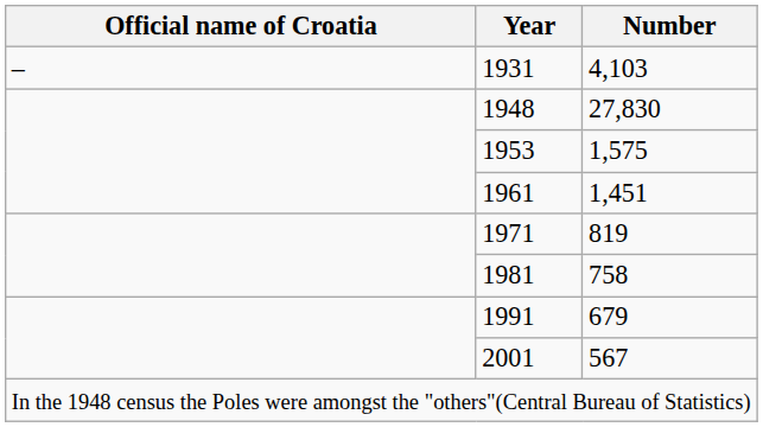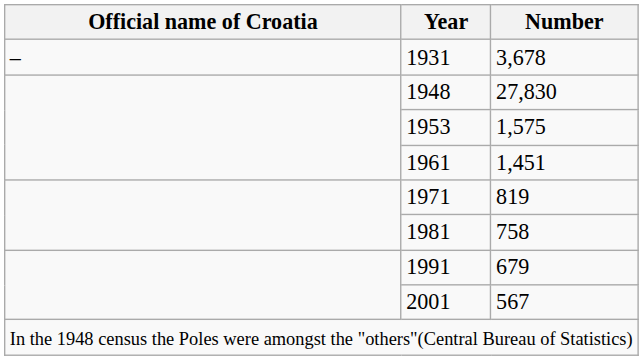1931 | Number: 4,103 -> 3,678
